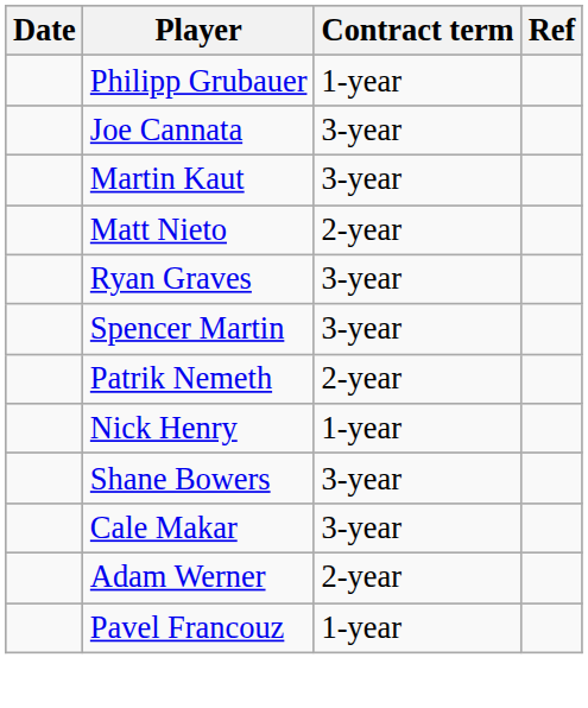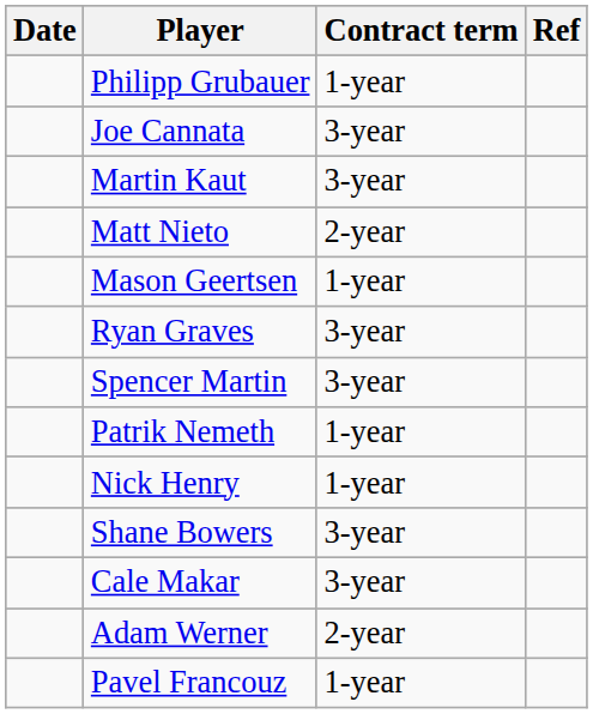+ row: Mason Geertsen | 1-year
Patrik Nemeth | Contract term: 2-year -> 1-year
